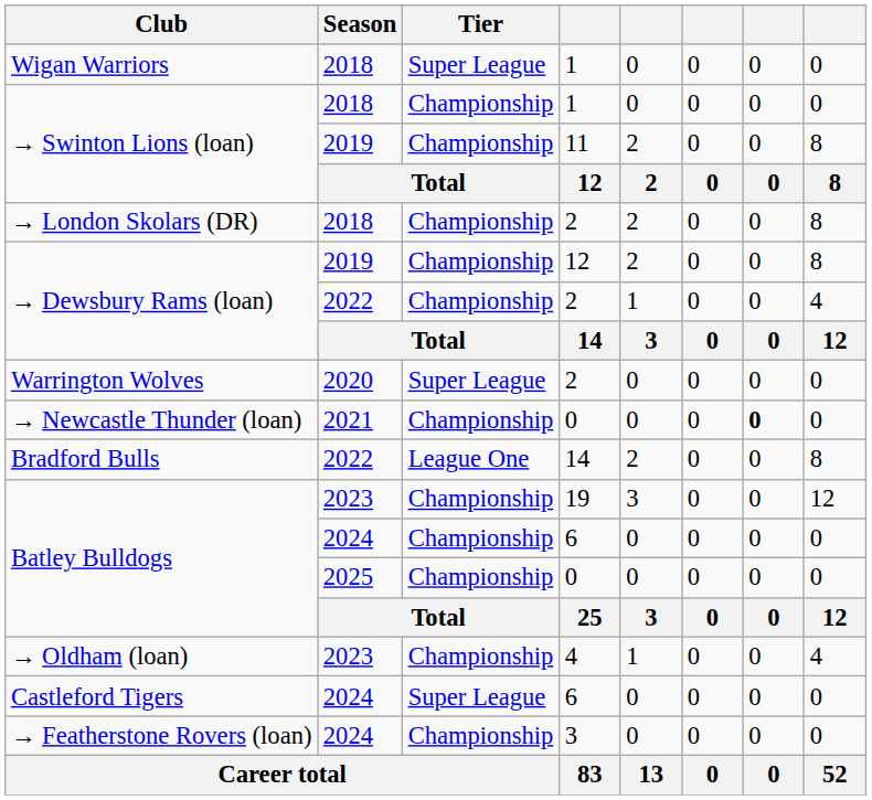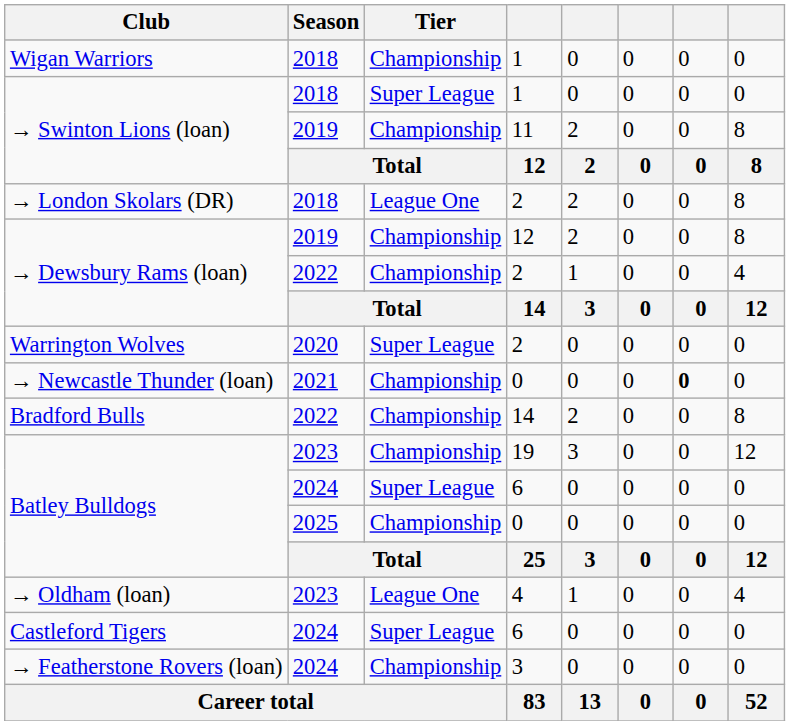Wigan Warriors | Tier: Super League -> Championship
→ Swinton Lions (loan) / 1 | Tier: Championship -> Super League
→ London Skolars (DR) | Tier: Championship -> League One
Bradford Bulls | Tier: League One -> Championship
Batley Bulldogs / 6 | Tier: Championship -> Super League
→ Oldham (loan) | Tier: Championship -> League One
